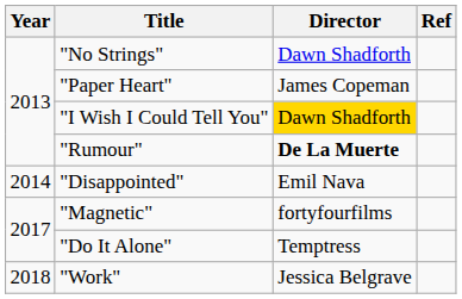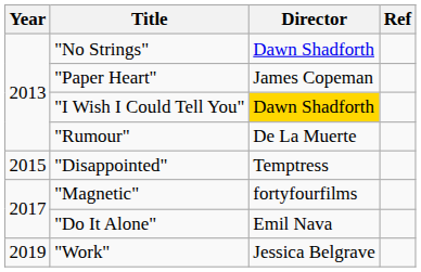"Rumour" | Director: bold -> normal
"Disappointed" | Year: 2014 -> 2015
"Disappointed" | Director: Emil Nava -> Temptress
"Do It Alone" | Director: Temptress -> Emil Nava
"Work" | Year: 2018 -> 2019
